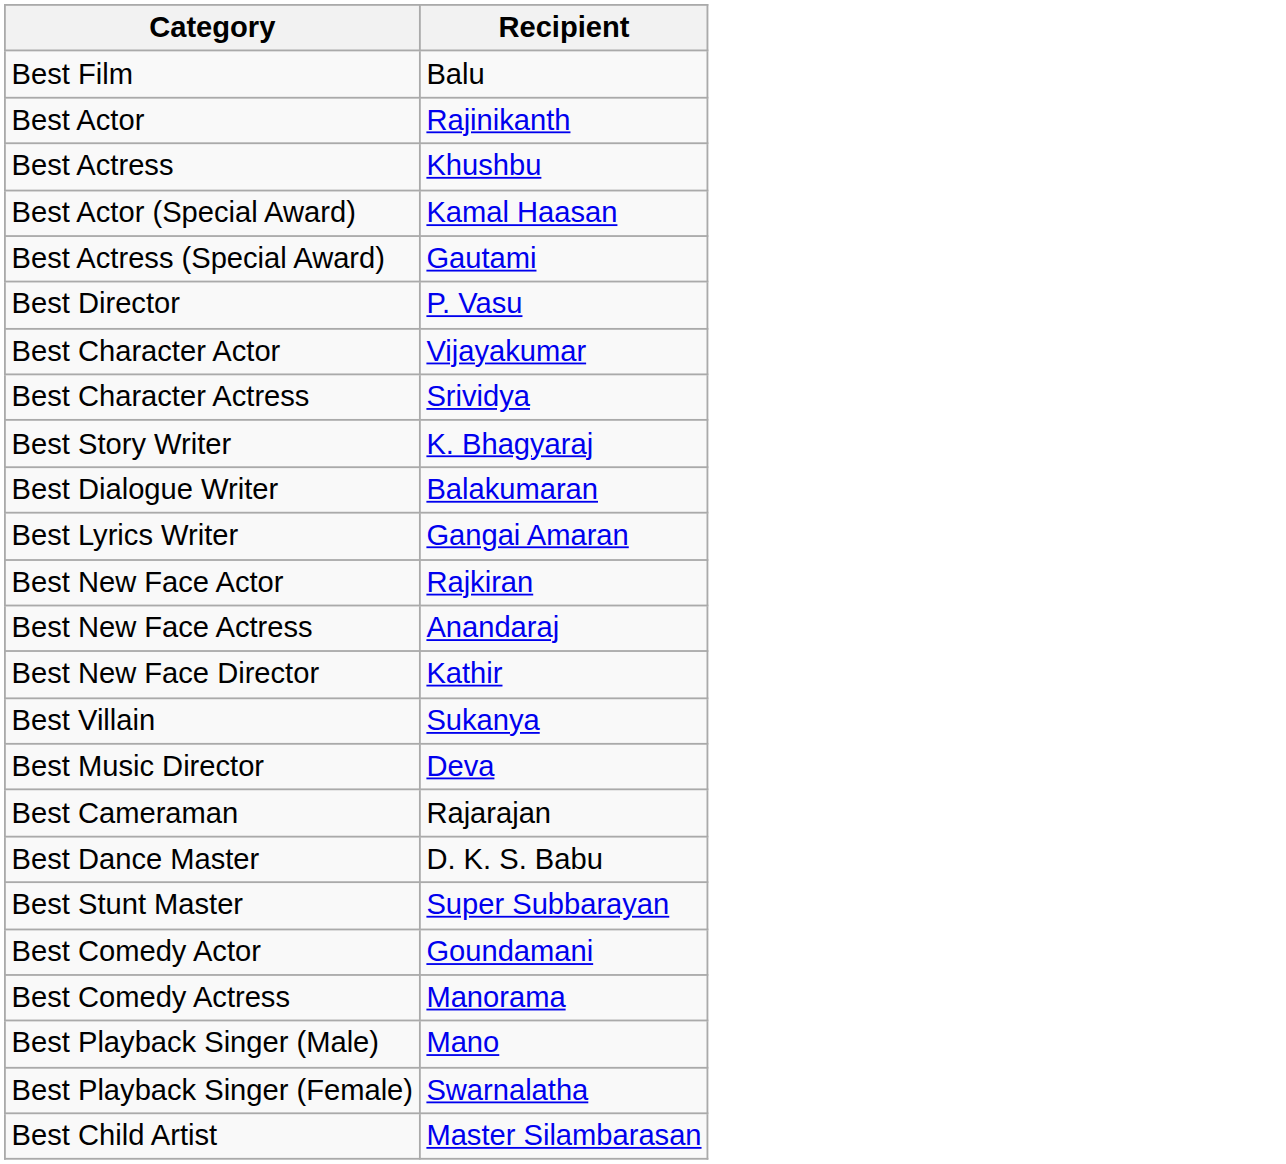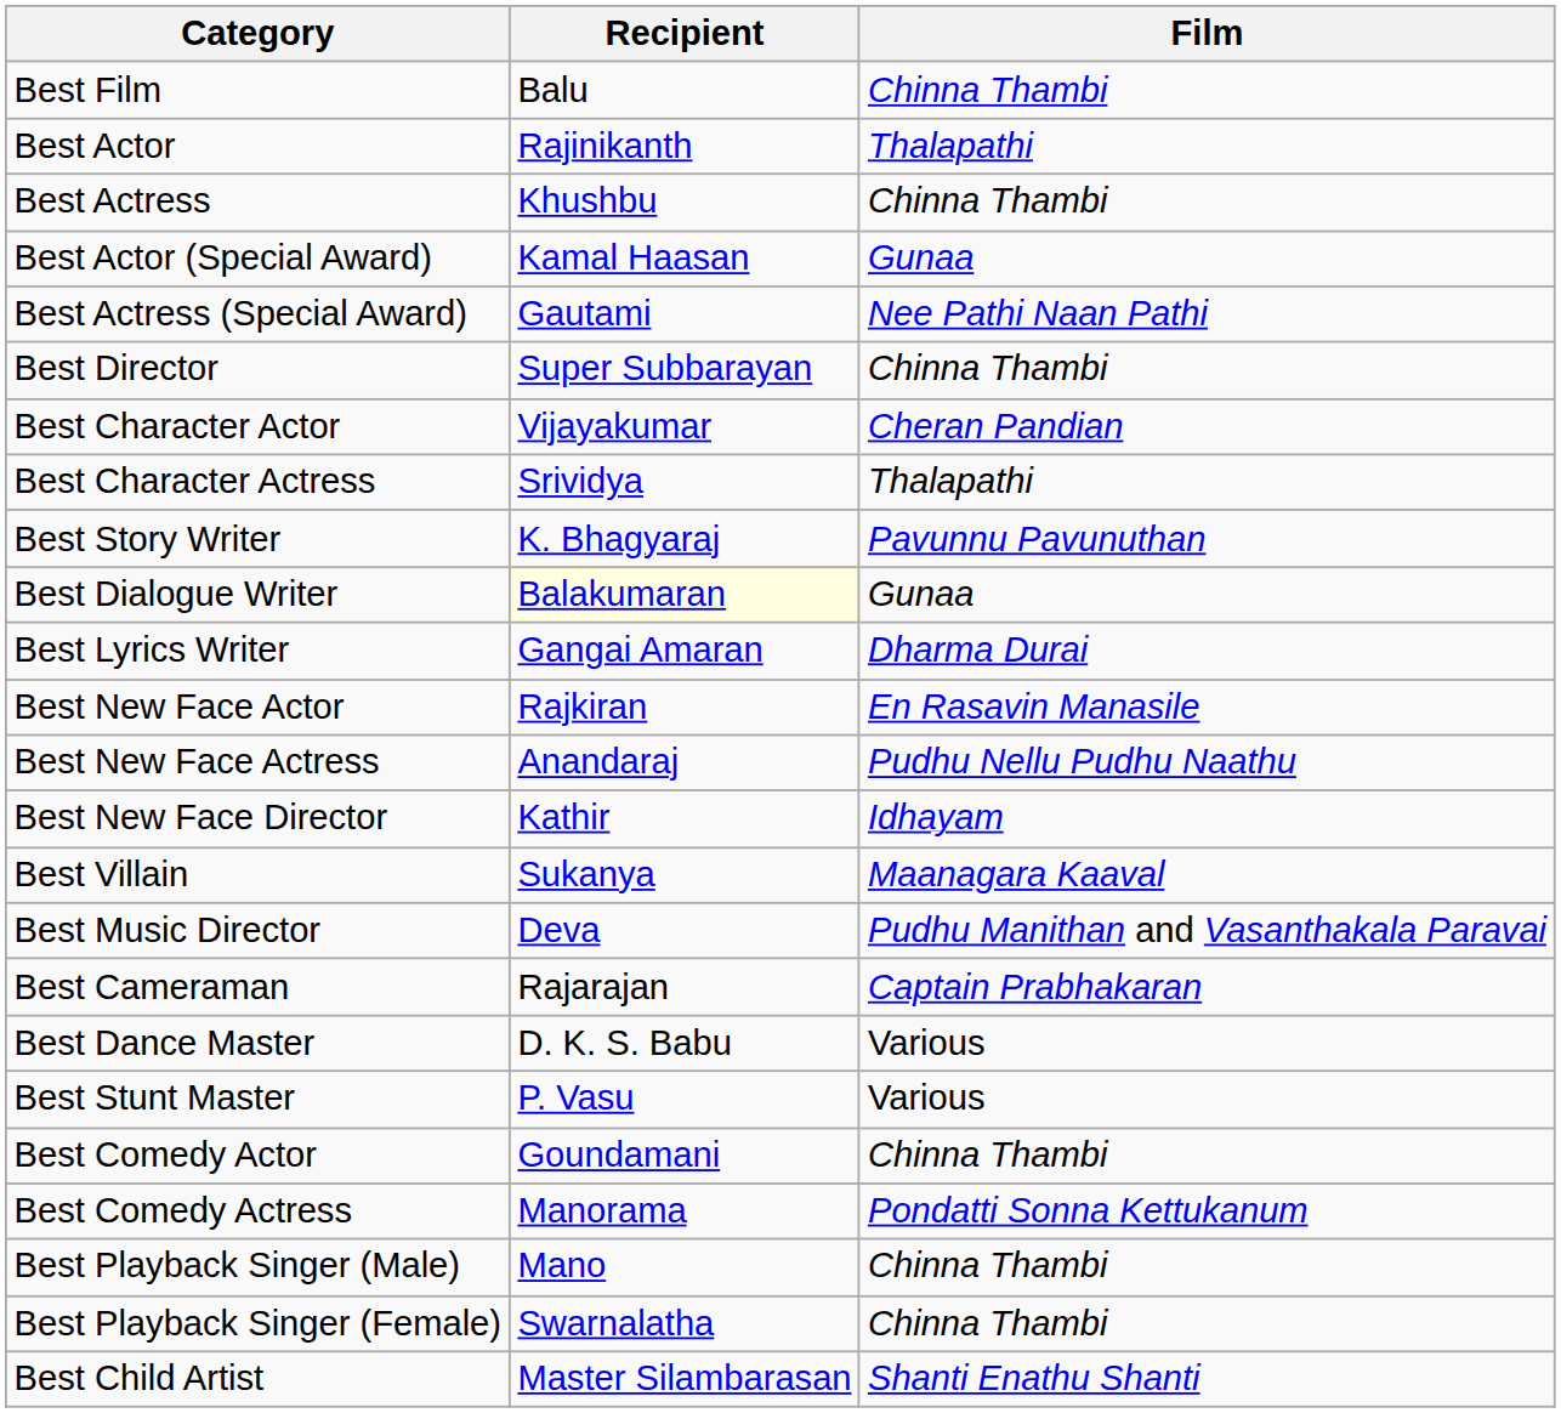+ column: Film | Chinna Thambi | Thalapathi | Chinna Thambi | Gunaa | Nee Pathi Naan Pathi | Chinna Thambi | Cheran Pandian | Thalapathi | Pavunnu Pavunuthan | Gunaa | Dharma Durai | En Rasavin Manasile | Pudhu Nellu Pudhu Naathu | Idhayam | Maanagara Kaaval | Pudhu Manithan and Vasanthakala Paravai | Captain Prabhakaran | Various | Various | Chinna Thambi | Pondatti Sonna Kettukanum | Chinna Thambi | Chinna Thambi | Shanti Enathu Shanti
Best Director | Recipient: P. Vasu -> Super Subbarayan
Best Dialogue Writer | Recipient: no background -> lightyellow background
Best Stunt Master | Recipient: Super Subbarayan -> P. Vasu
